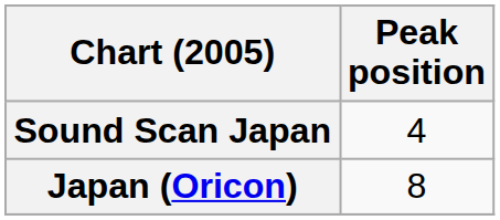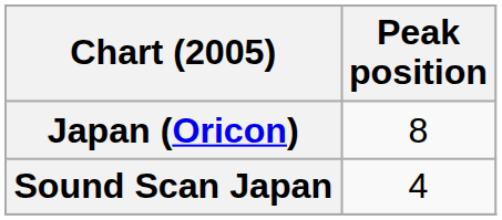rows swapped: Japan (Oricon) <-> Sound Scan Japan
